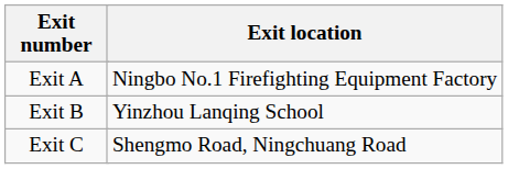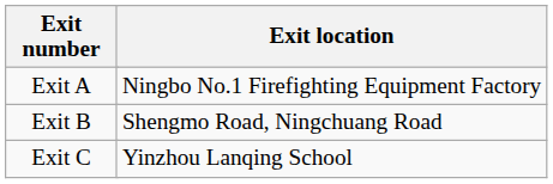Exit B | Exit location: Yinzhou Lanqing School -> Shengmo Road, Ningchuang Road
Exit C | Exit location: Shengmo Road, Ningchuang Road -> Yinzhou Lanqing School
